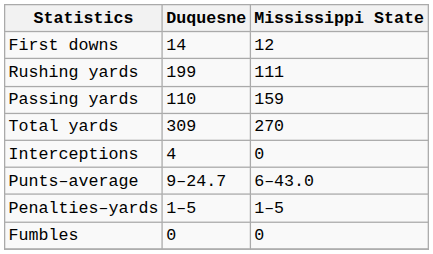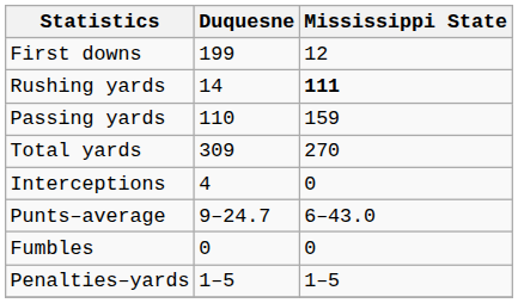First downs | Duquesne: 14 -> 199
Rushing yards | Duquesne: 199 -> 14
Rushing yards | Mississippi State: normal -> bold
rows swapped: Fumbles <-> Penalties–yards
